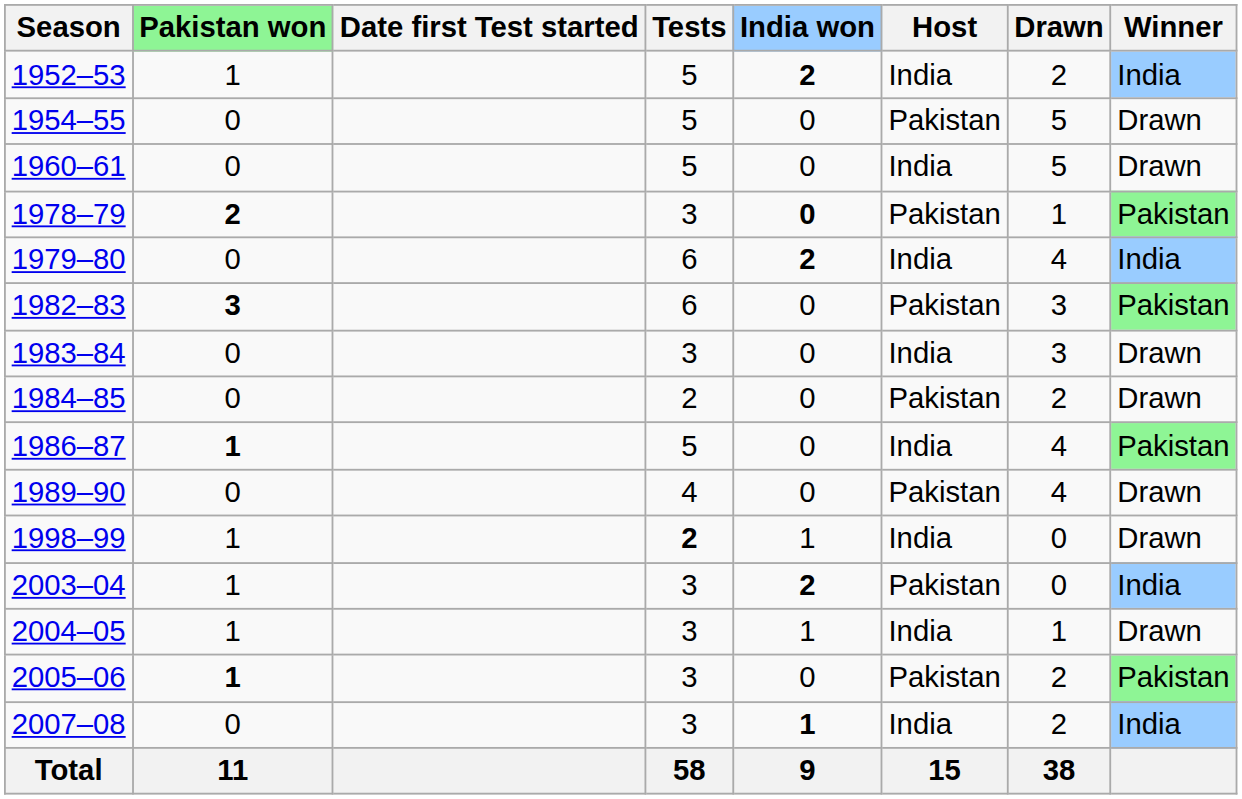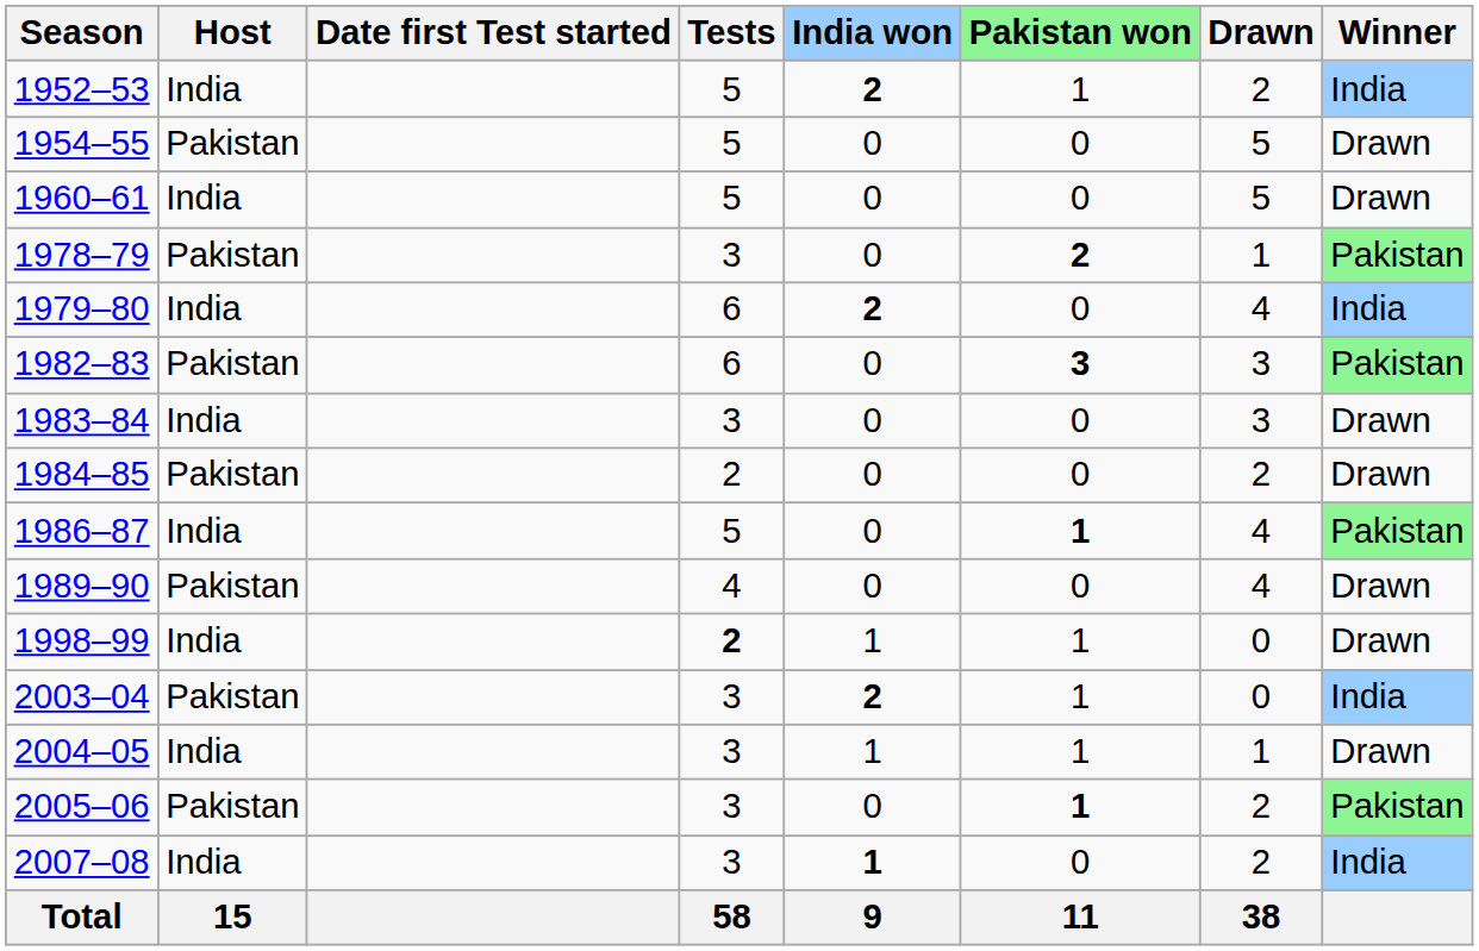columns swapped: Host <-> Pakistan won
1978–79 | India won: bold -> normal
